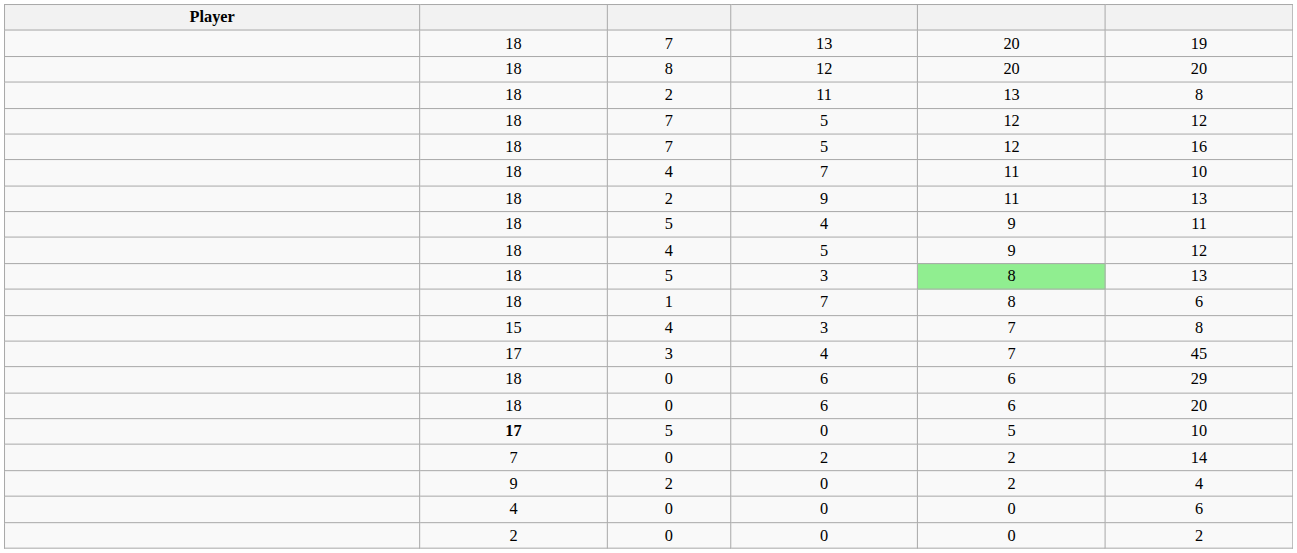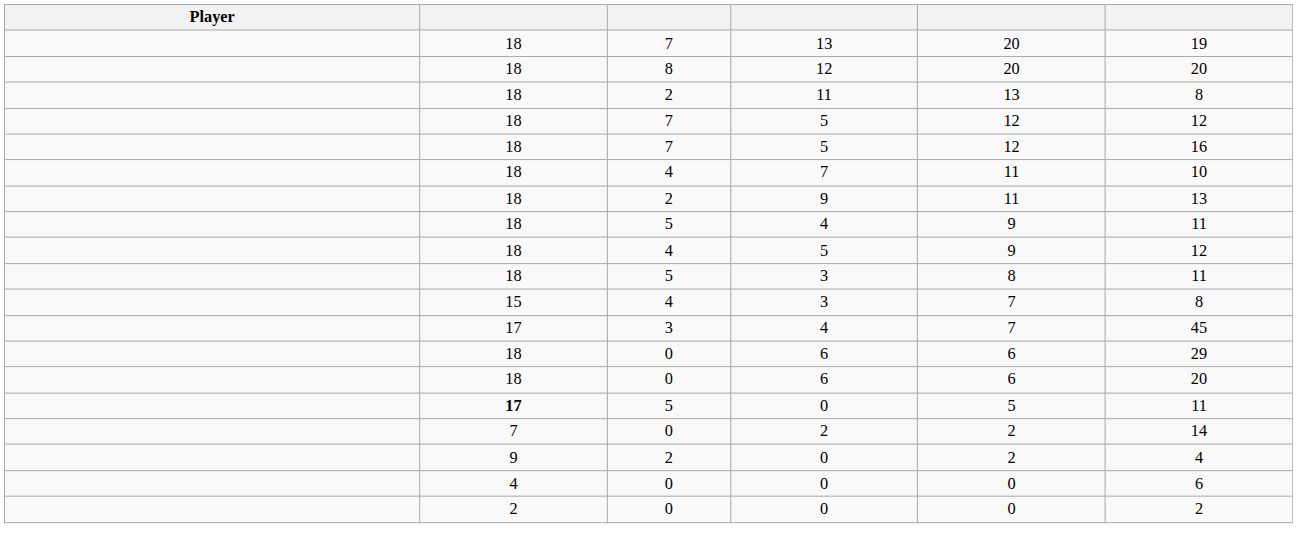5 / 3 | column 5: lightgreen background -> no background
5 / 3 | column 6: 13 -> 11
- row: 18 | 1 | 7 | 8 | 6
5 / 0 | column 6: 10 -> 11
